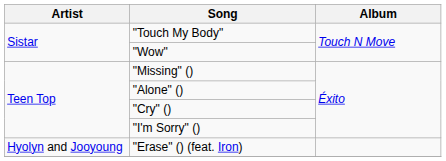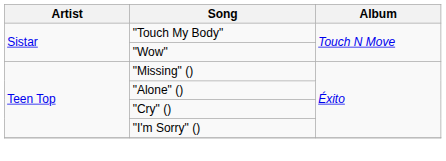- row: Hyolyn and Jooyoung | "Erase" () (feat. Iron)
